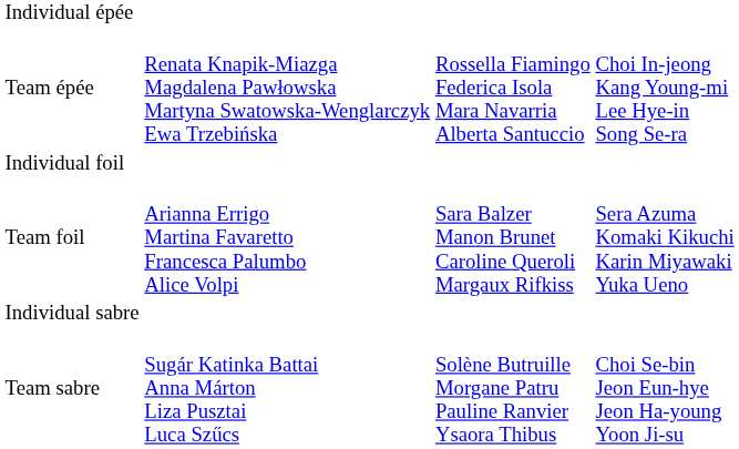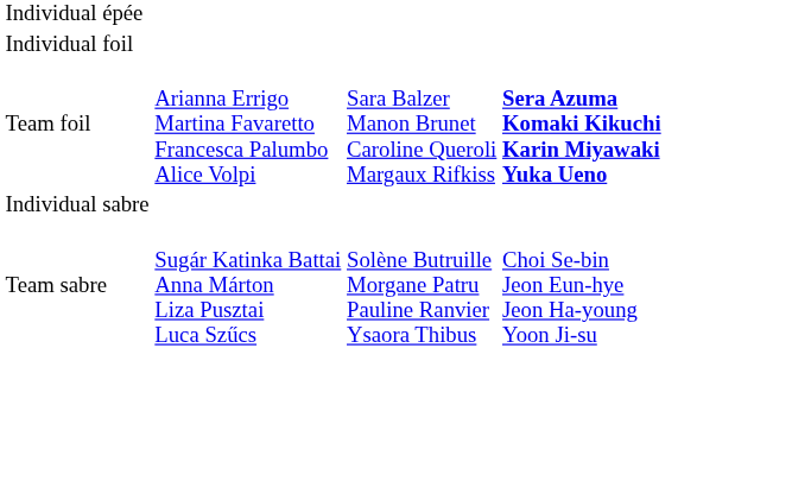- row: Team épée | Renata Knapik-Miazga Magdalena Pawłowska Martyna Swatowska-Wenglarczyk Ewa Trzebińska | Rossella Fiamingo Federica Isola Mara Navarria Alberta Santuccio | Choi In-jeong Kang Young-mi Lee Hye-in Song Se-ra
Team foil | column 4: normal -> bold
